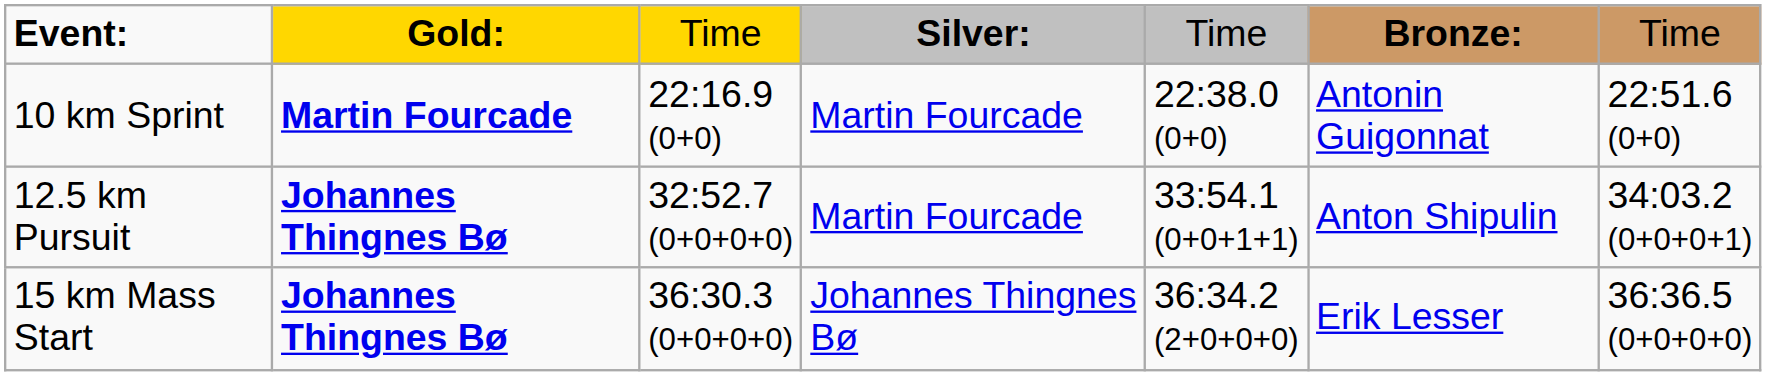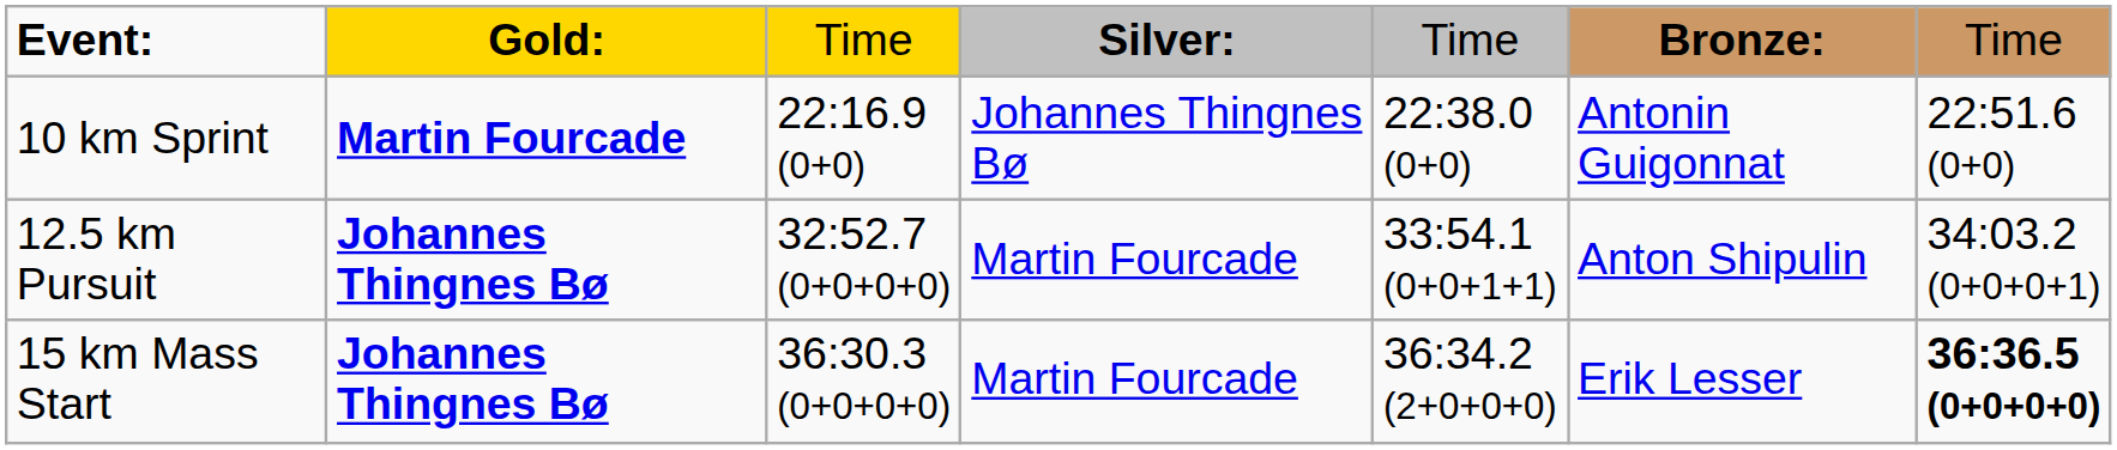10 km Sprint | column 4: Martin Fourcade -> Johannes Thingnes Bø
15 km Mass Start | column 4: Johannes Thingnes Bø -> Martin Fourcade
15 km Mass Start | column 7: normal -> bold
